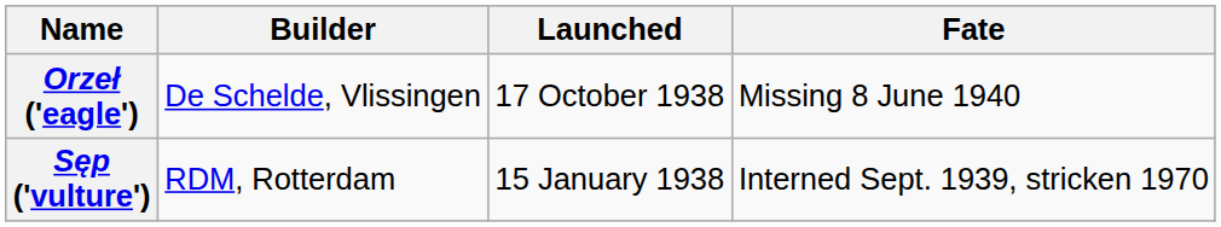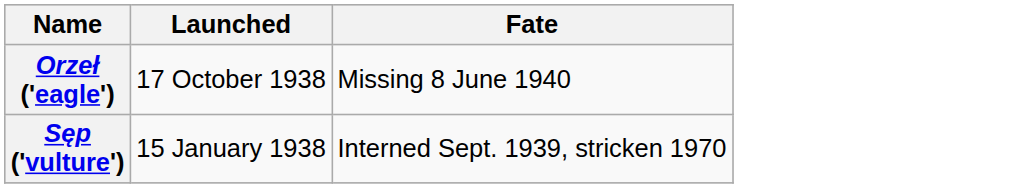- column: Builder | De Schelde, Vlissingen | RDM, Rotterdam
